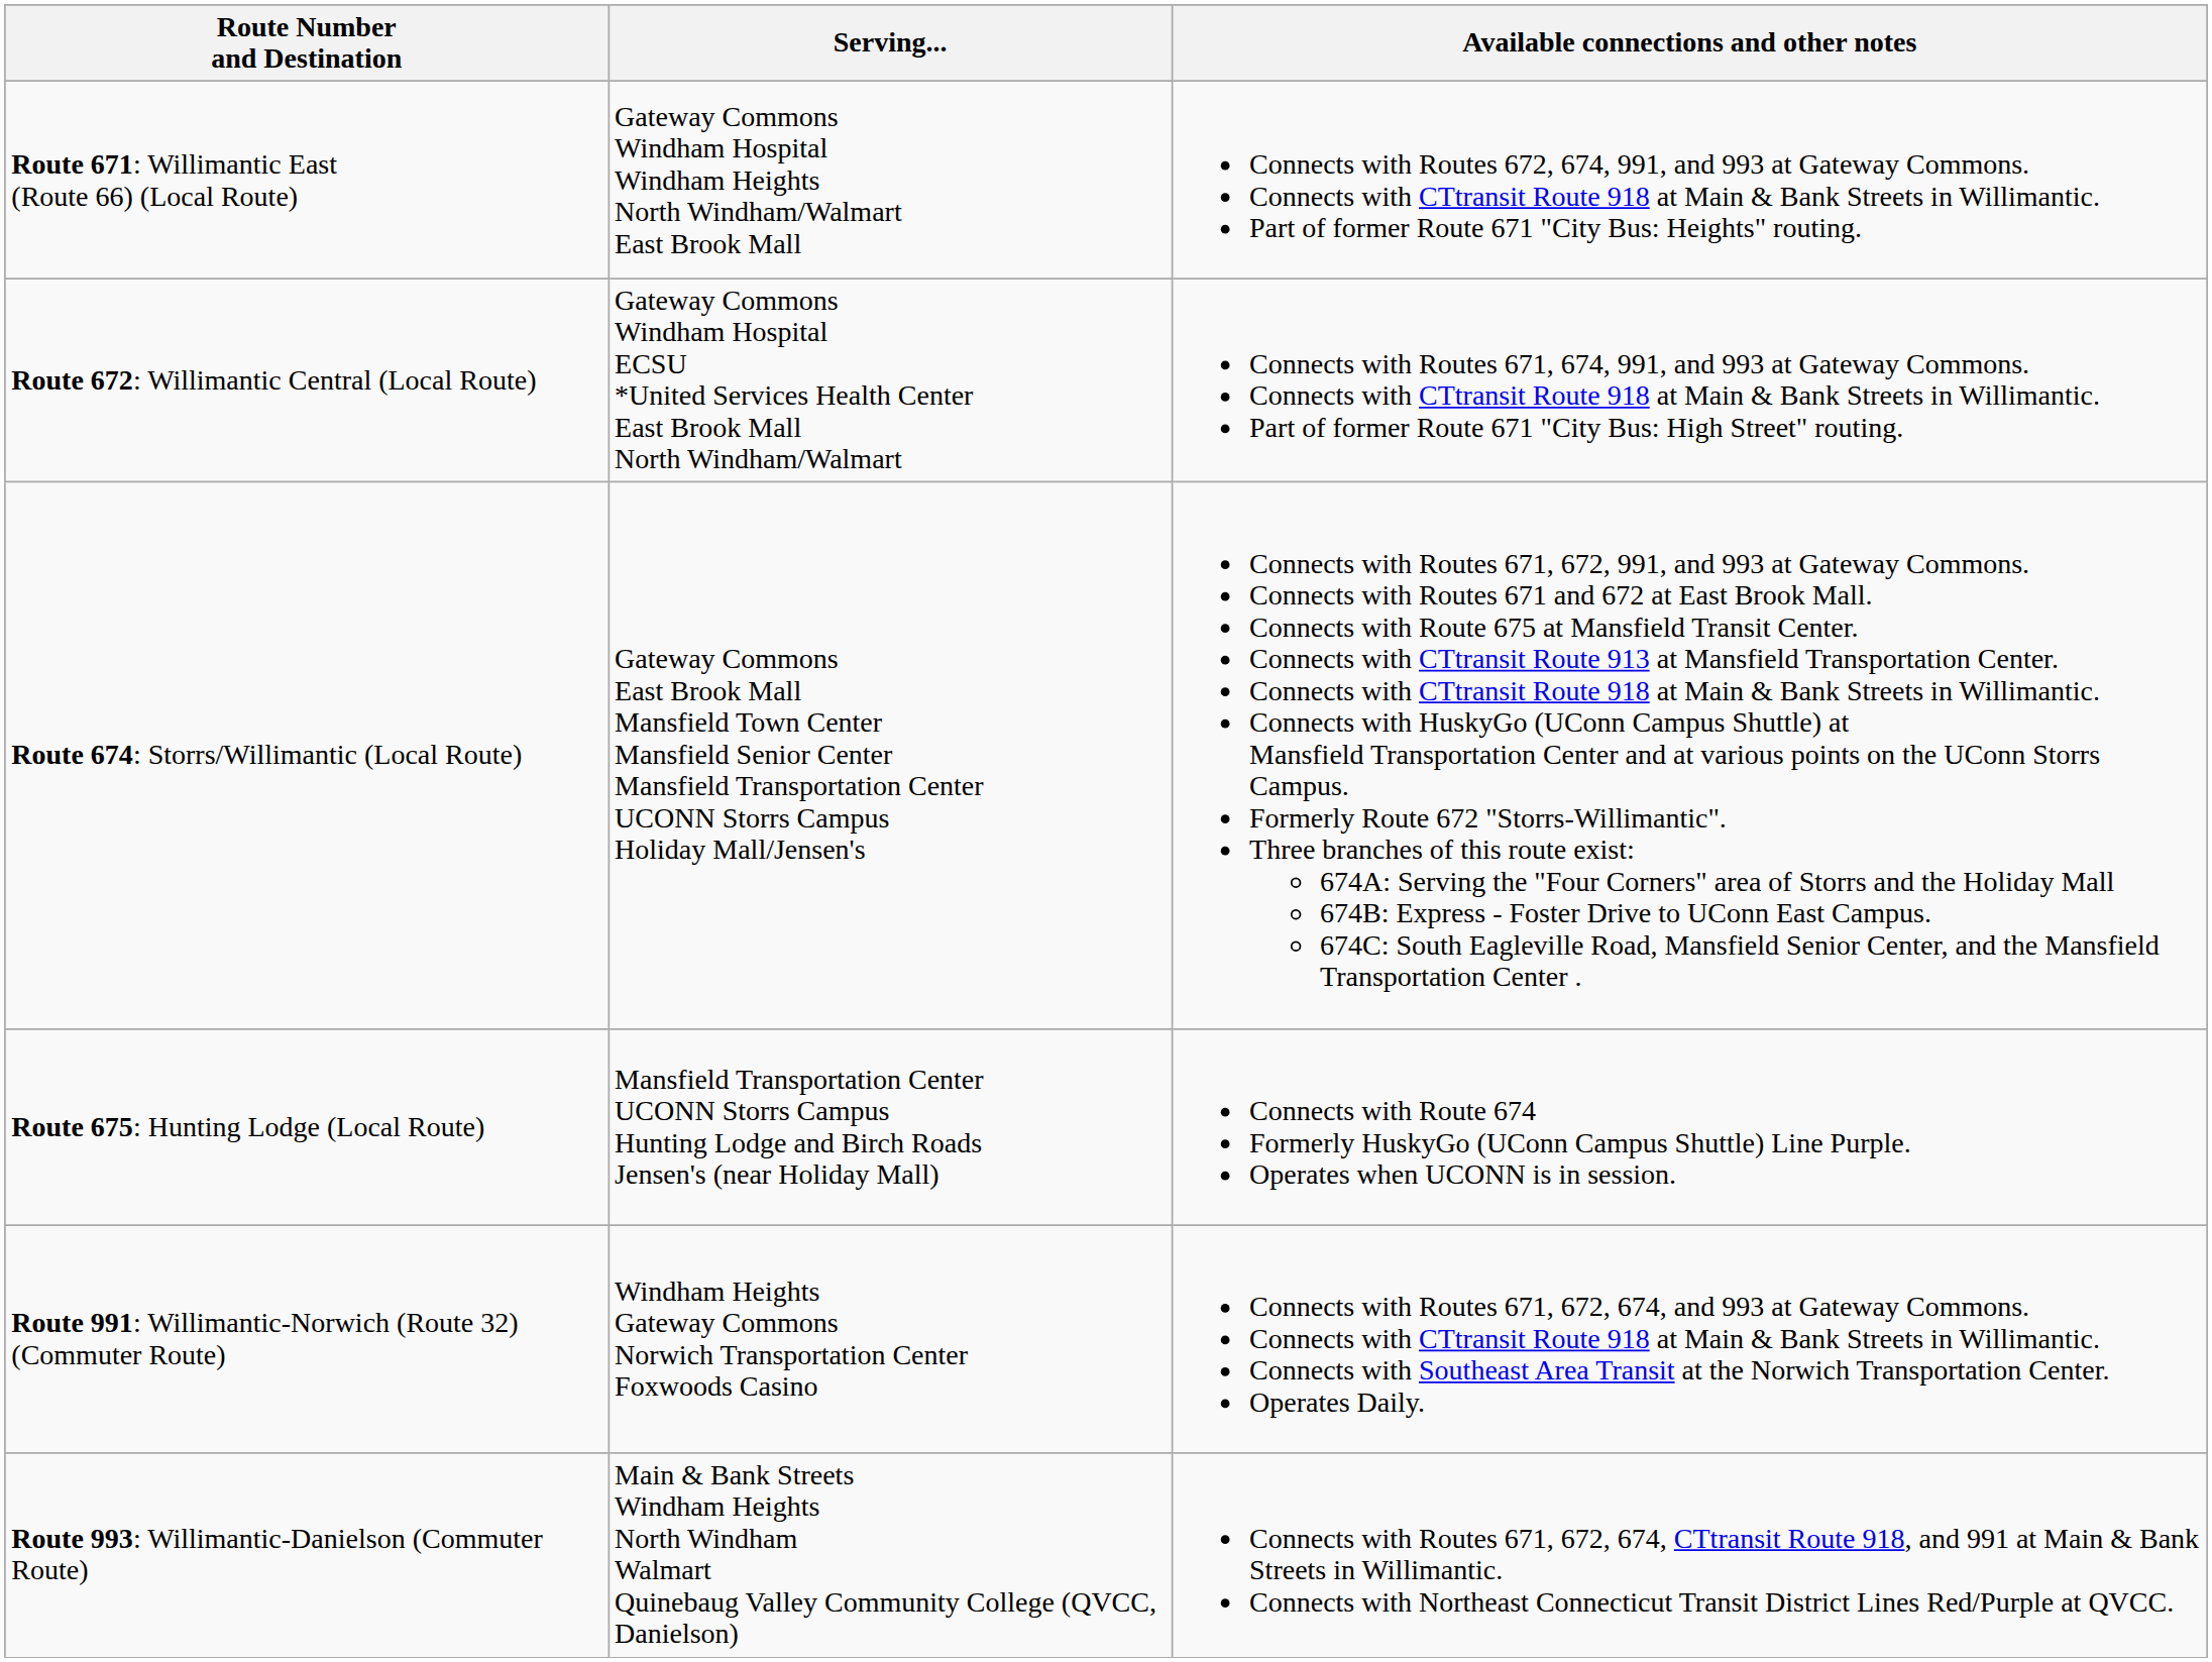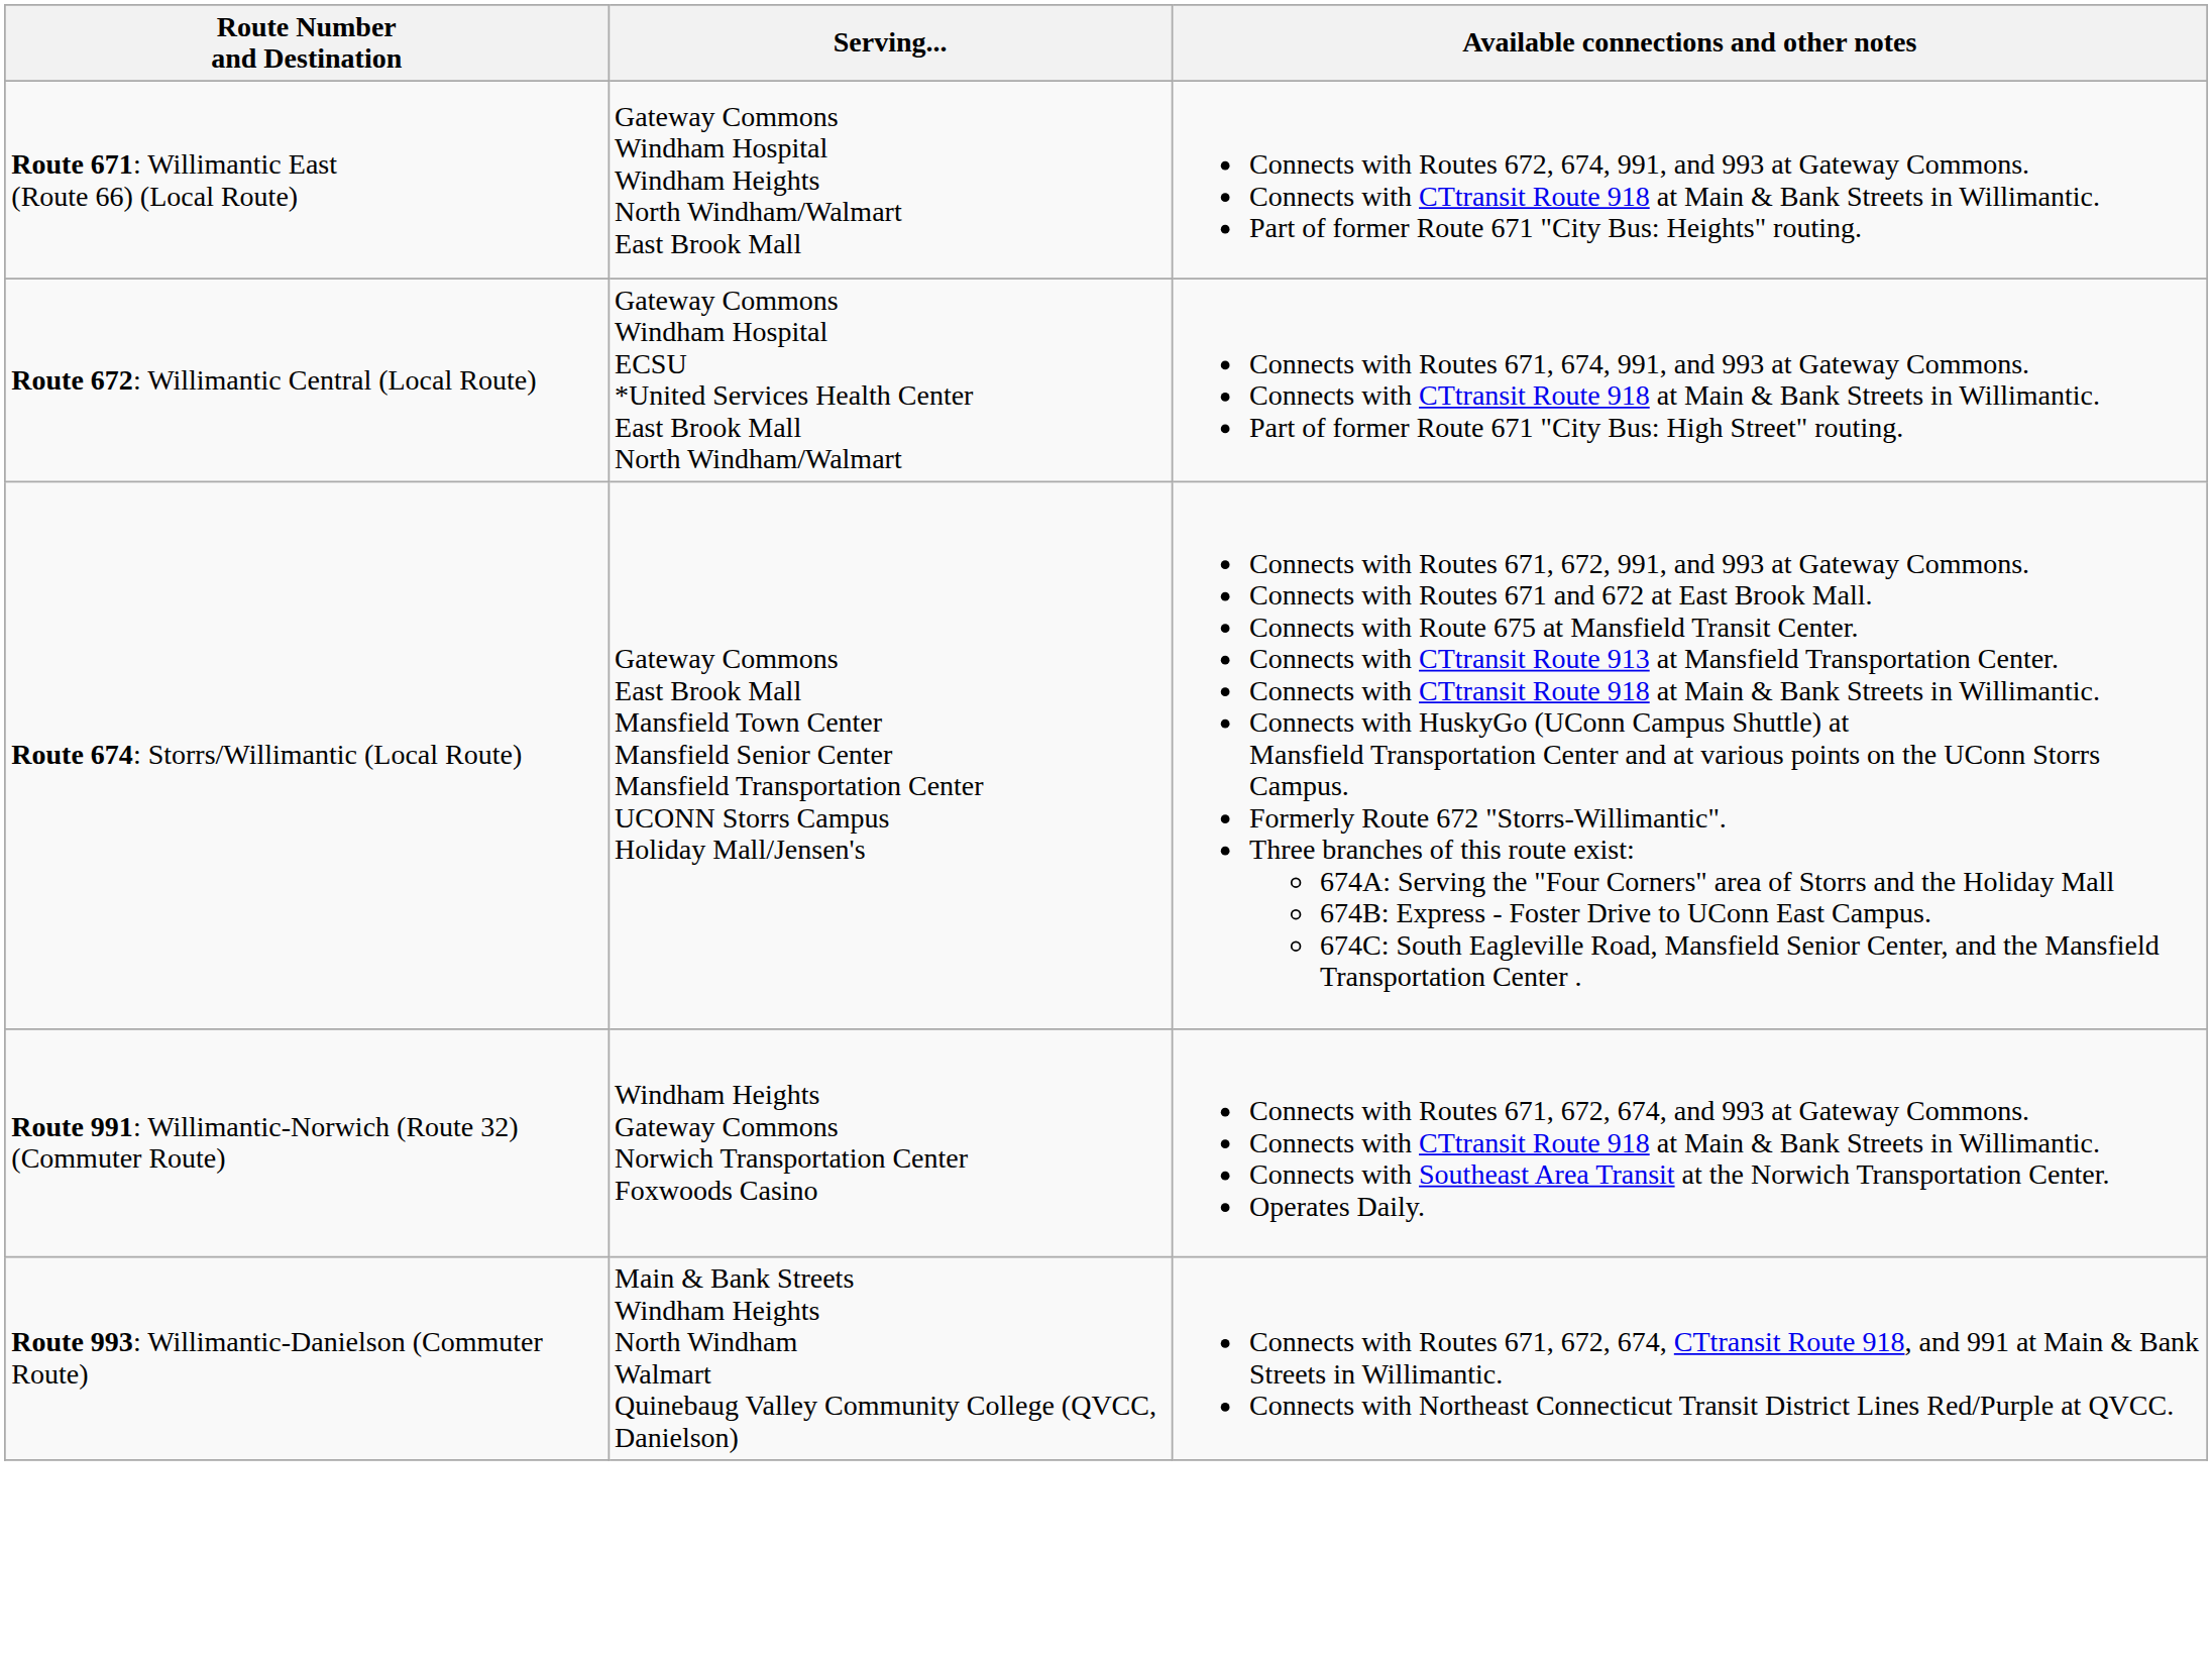- row: Route 675: Hunting Lodge (Local Route) | Mansfield Transportation Center UCONN Storrs Campus Hunting Lodge and Birch Roads Jensen's (near Holiday Mall) | Connects with Route 674 Formerly HuskyGo (UConn Campus Shuttle) Line Purple. Operates when UCONN is in session.
